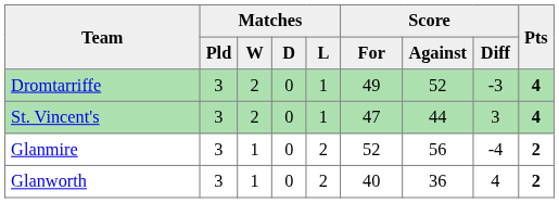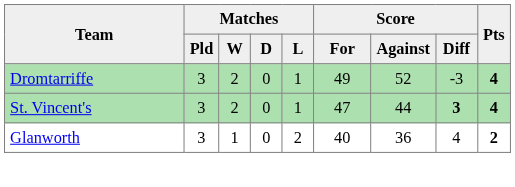St. Vincent's | Score / Diff: normal -> bold
- row: Glanmire | 3 | 1 | 0 | 2 | 52 | 56 | -4 | 2
